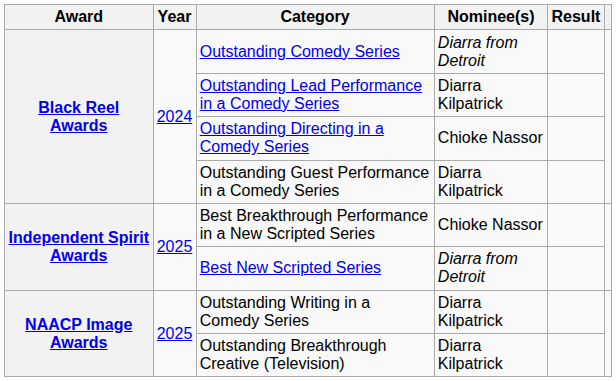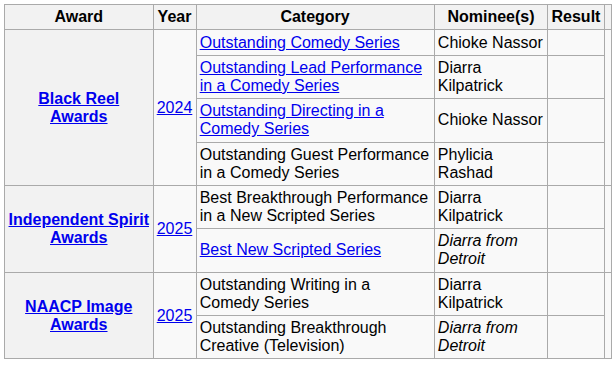Outstanding Comedy Series | Nominee(s): Diarra from Detroit -> Chioke Nassor
Outstanding Guest Performance in a Comedy Series | Nominee(s): Diarra Kilpatrick -> Phylicia Rashad
Best Breakthrough Performance in a New Scripted Series | Nominee(s): Chioke Nassor -> Diarra Kilpatrick
Outstanding Breakthrough Creative (Television) | Nominee(s): Diarra Kilpatrick -> Diarra from Detroit
